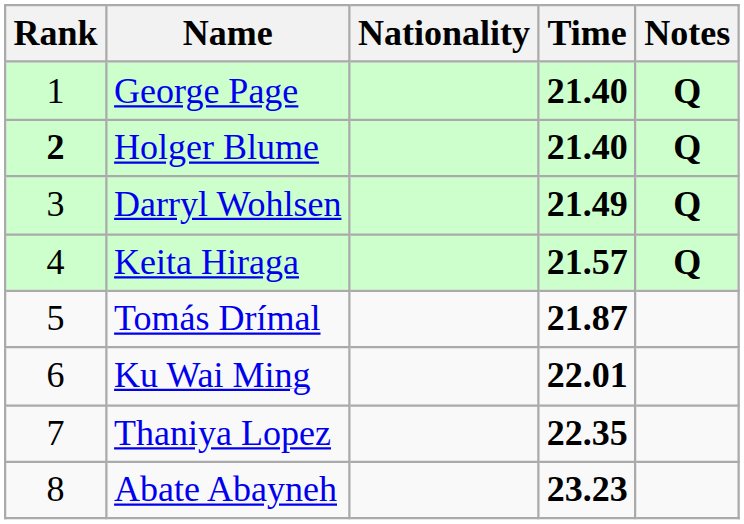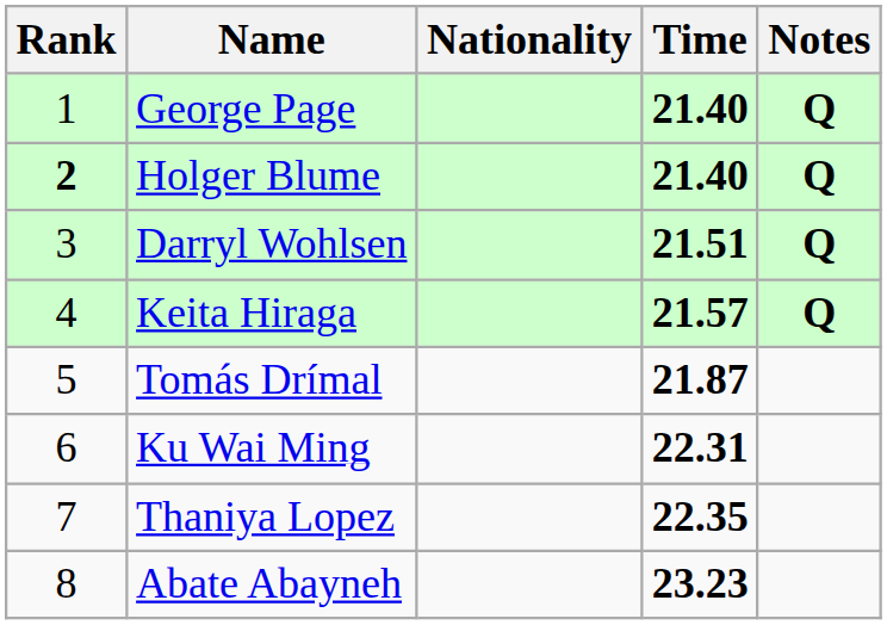Darryl Wohlsen | Time: 21.49 -> 21.51
Ku Wai Ming | Time: 22.01 -> 22.31
